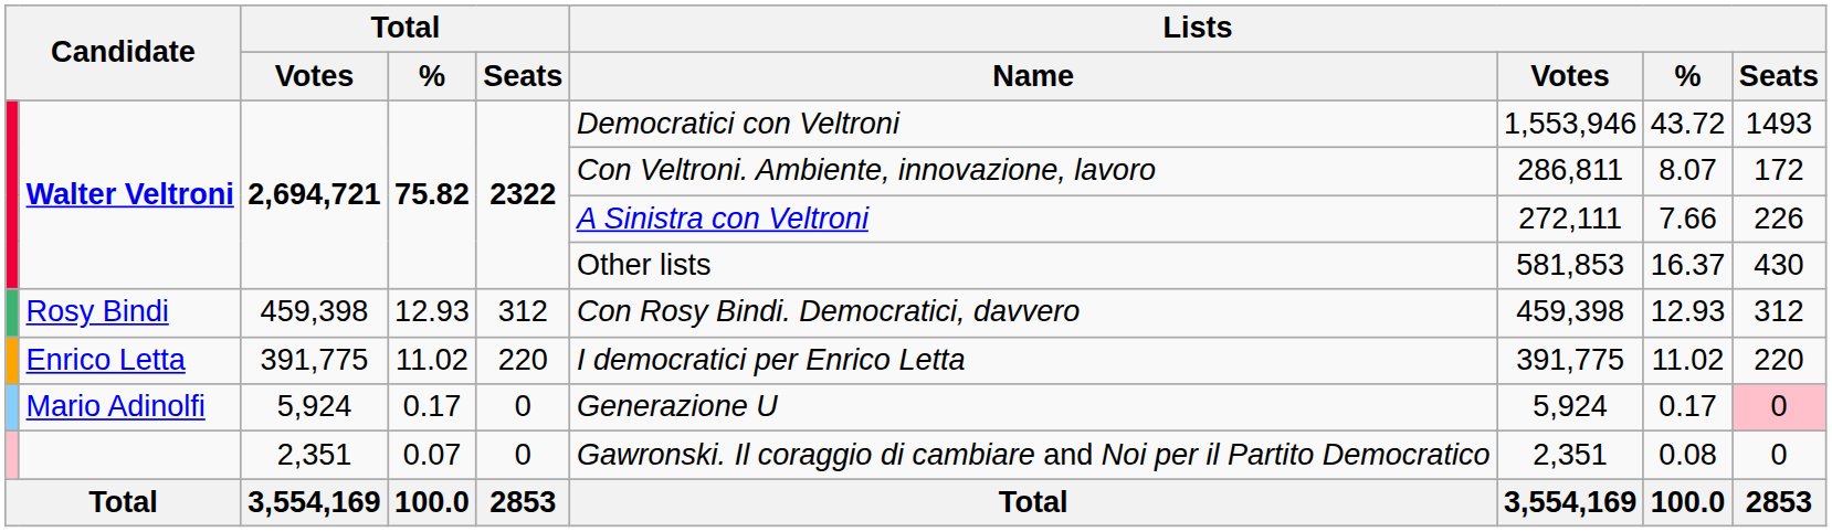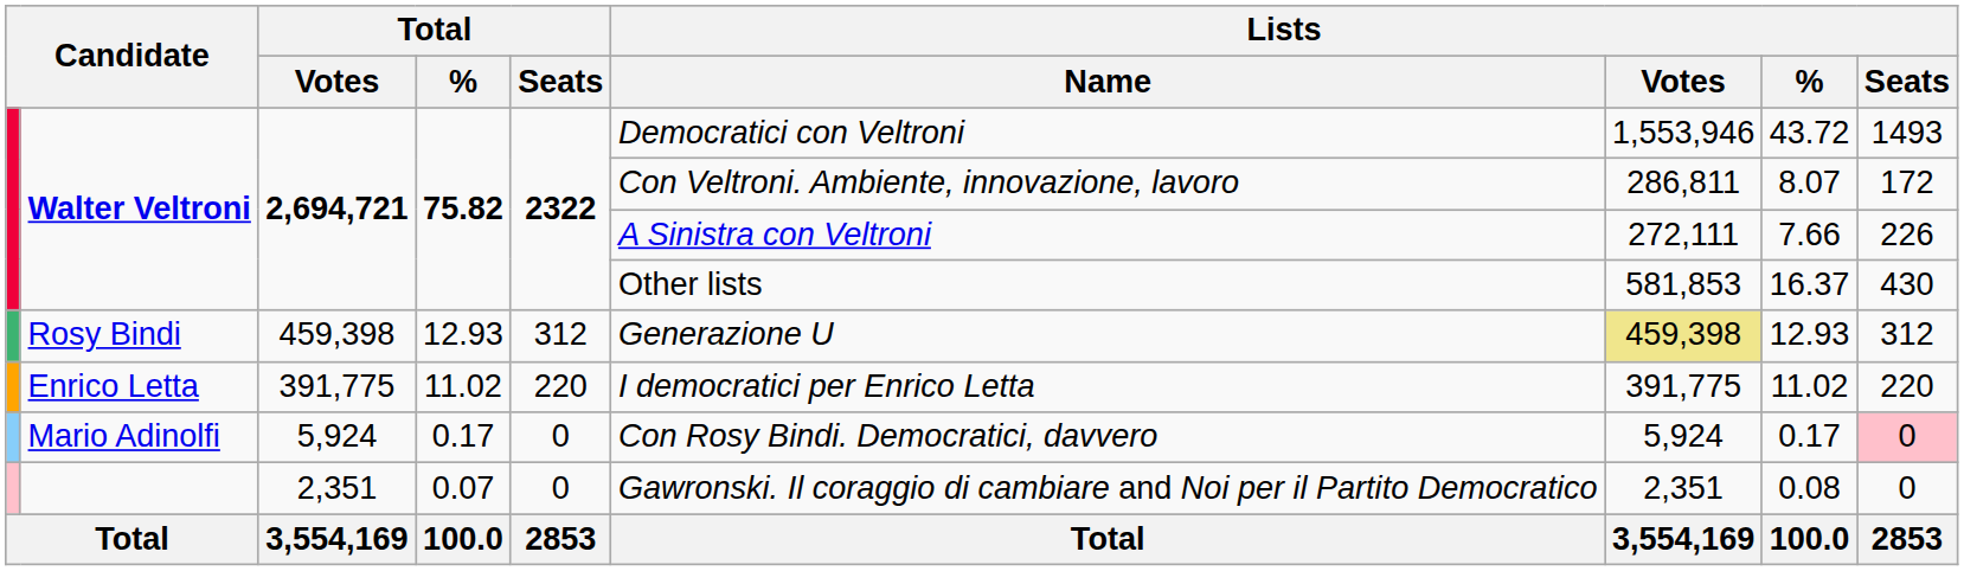Rosy Bindi | Lists / Name: Con Rosy Bindi. Democratici, davvero -> Generazione U
Rosy Bindi | Lists / Votes: no background -> khaki background
Mario Adinolfi | Lists / Name: Generazione U -> Con Rosy Bindi. Democratici, davvero
